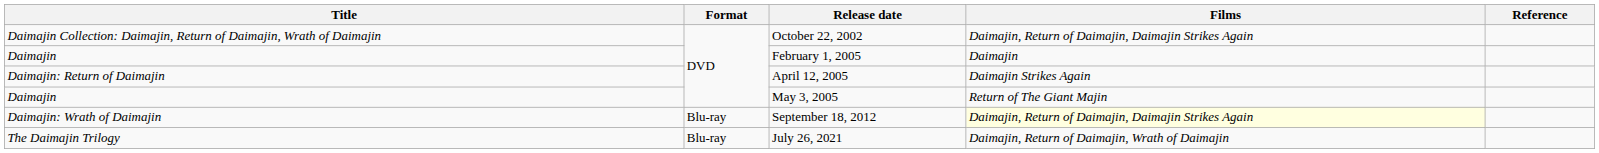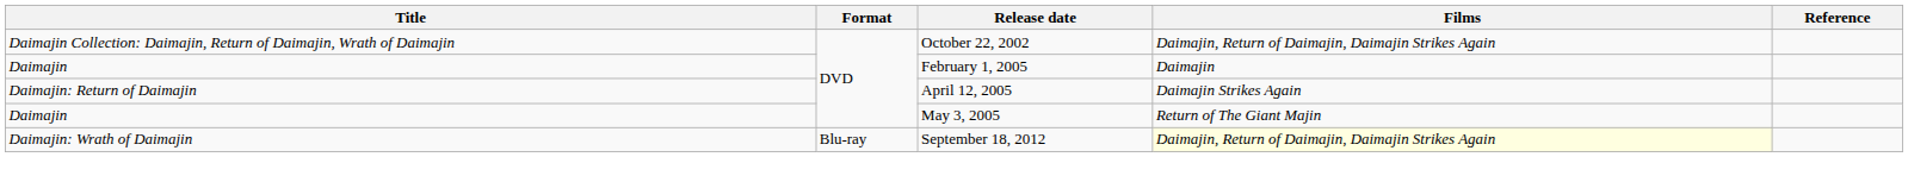- row: The Daimajin Trilogy | Blu-ray | July 26, 2021 | Daimajin, Return of Daimajin, Wrath of Daimajin
